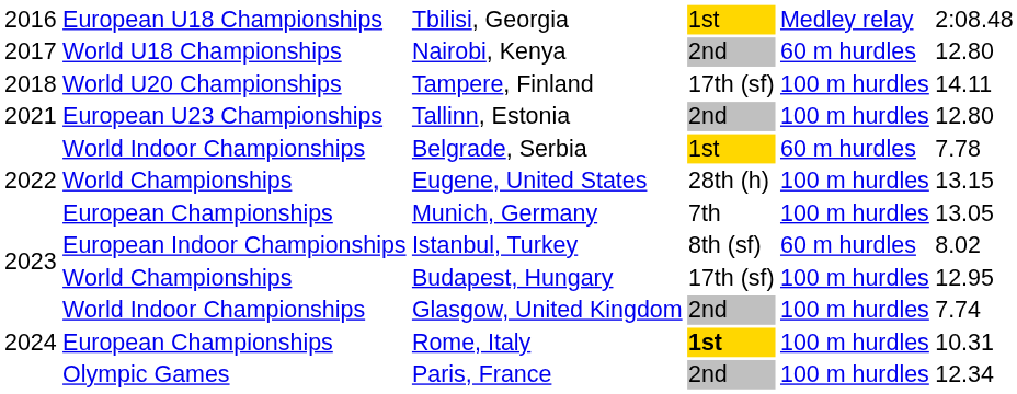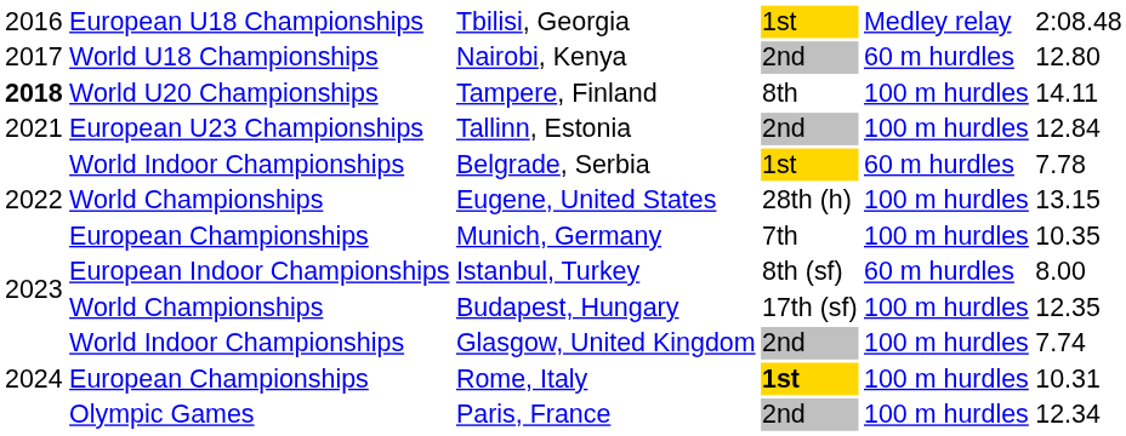Tampere, Finland | column 1: normal -> bold
Tampere, Finland | column 4: 17th (sf) -> 8th
Tallinn, Estonia | column 6: 12.80 -> 12.84
Munich, Germany | column 6: 13.05 -> 10.35
Istanbul, Turkey | column 6: 8.02 -> 8.00
Budapest, Hungary | column 6: 12.95 -> 12.35
